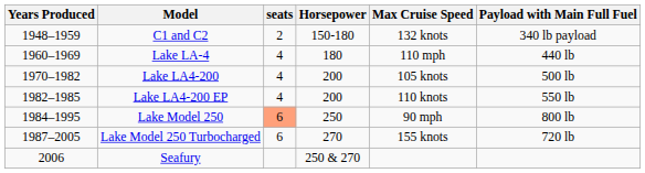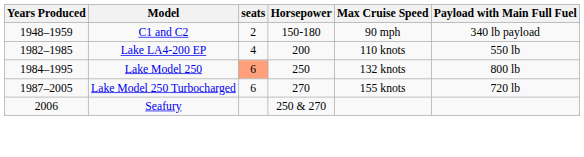C1 and C2 | Max Cruise Speed: 132 knots -> 90 mph
- row: 1960–1969 | Lake LA-4 | 4 | 180 | 110 mph | 440 lb
- row: 1970–1982 | Lake LA4-200 | 4 | 200 | 105 knots | 500 lb
Lake Model 250 | Max Cruise Speed: 90 mph -> 132 knots
